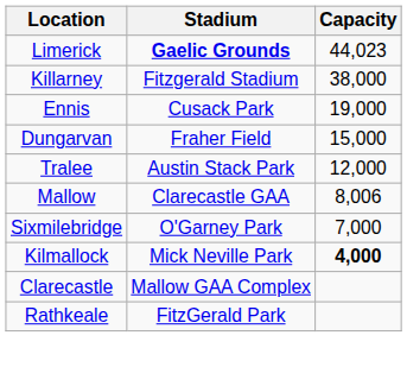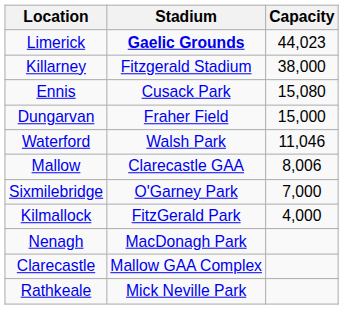Ennis | Capacity: 19,000 -> 15,080
- row: Tralee | Austin Stack Park | 12,000
+ row: Waterford | Walsh Park | 11,046
Kilmallock | Stadium: Mick Neville Park -> FitzGerald Park
Kilmallock | Capacity: bold -> normal
+ row: Nenagh | MacDonagh Park
Rathkeale | Stadium: FitzGerald Park -> Mick Neville Park
